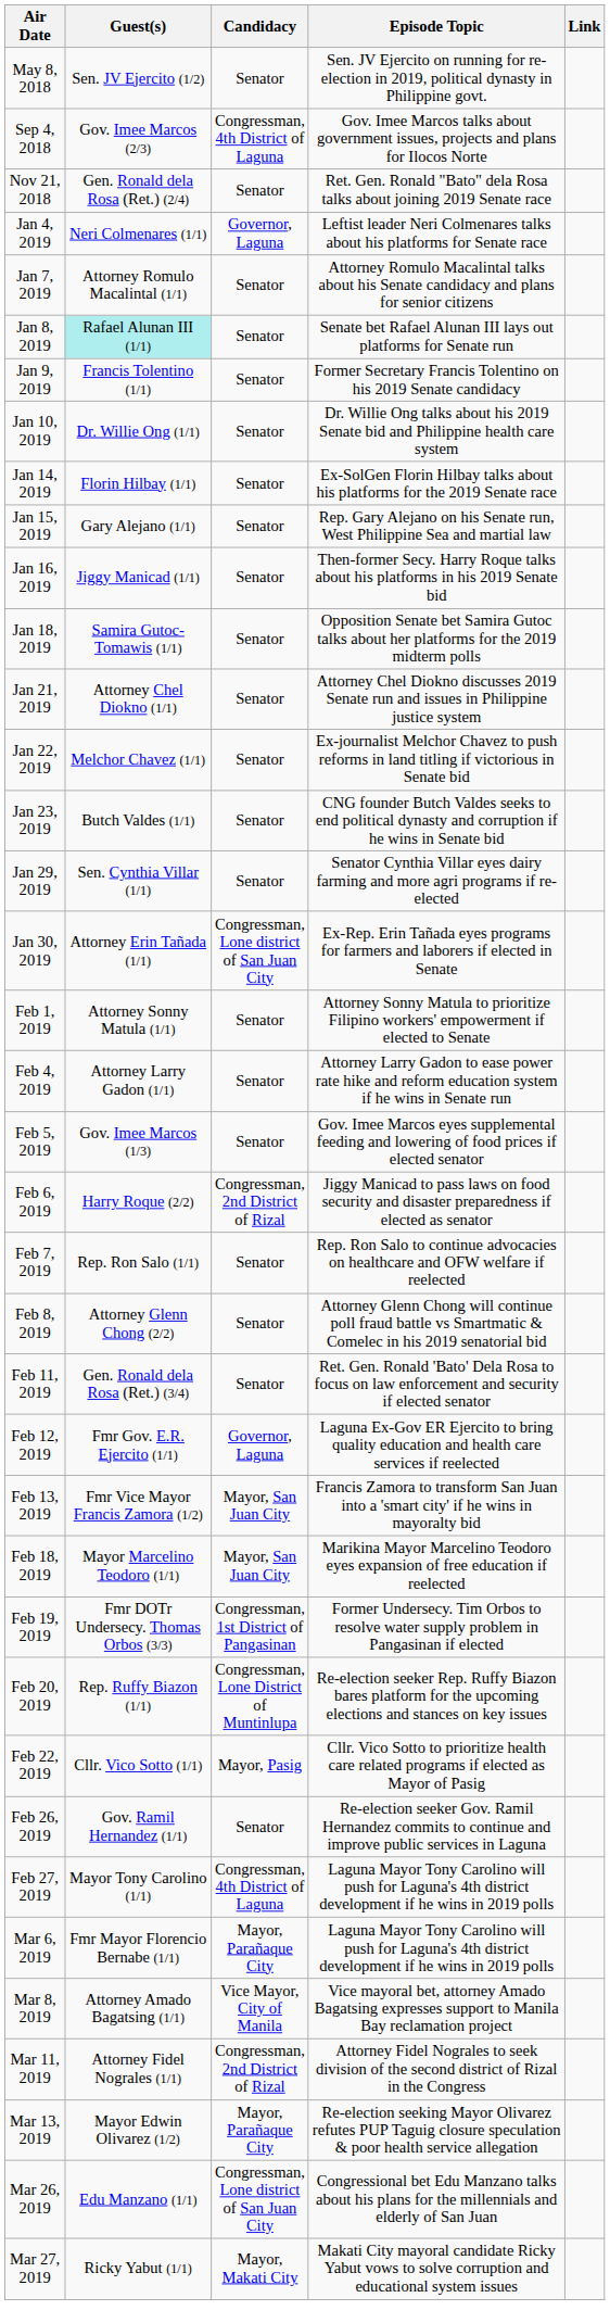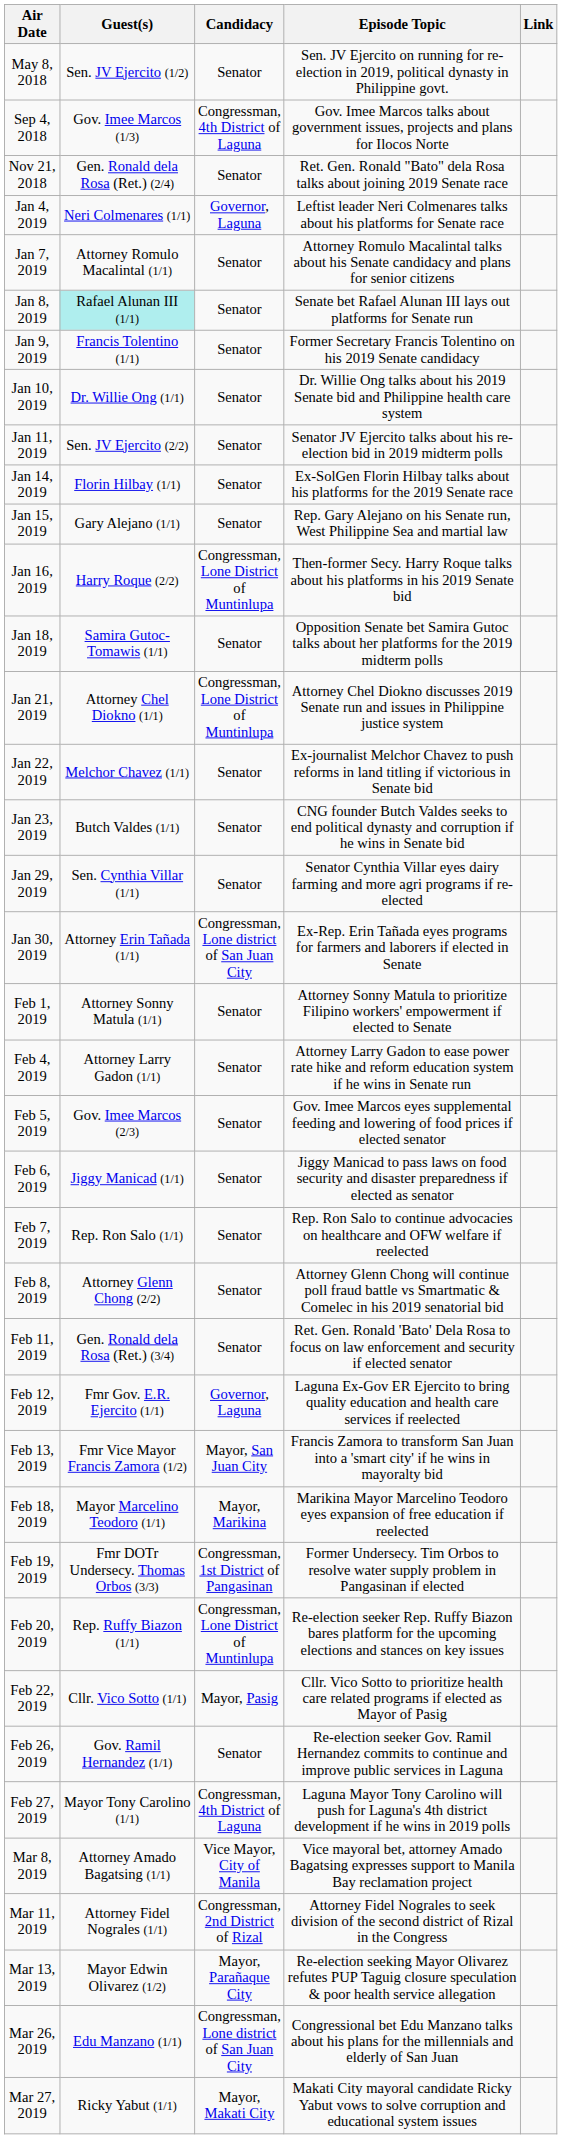Sep 4, 2018 | Guest(s): Gov. Imee Marcos (2/3) -> Gov. Imee Marcos (1/3)
+ row: Jan 11, 2019 | Sen. JV Ejercito (2/2) | Senator | Senator JV Ejercito talks about his re-election bid in 2019 midterm polls
Jan 16, 2019 | Guest(s): Jiggy Manicad (1/1) -> Harry Roque (2/2)
Jan 16, 2019 | Candidacy: Senator -> Congressman, Lone District of Muntinlupa
Jan 21, 2019 | Candidacy: Senator -> Congressman, Lone District of Muntinlupa
Feb 5, 2019 | Guest(s): Gov. Imee Marcos (1/3) -> Gov. Imee Marcos (2/3)
Feb 6, 2019 | Guest(s): Harry Roque (2/2) -> Jiggy Manicad (1/1)
Feb 6, 2019 | Candidacy: Congressman, 2nd District of Rizal -> Senator
Feb 18, 2019 | Candidacy: Mayor, San Juan City -> Mayor, Marikina
- row: Mar 6, 2019 | Fmr Mayor Florencio Bernabe (1/1) | Mayor, Parañaque City | Laguna Mayor Tony Carolino will push for Laguna's 4th district development if he wins in 2019 polls
